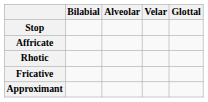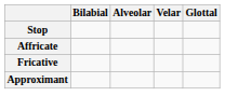- row: Rhotic
